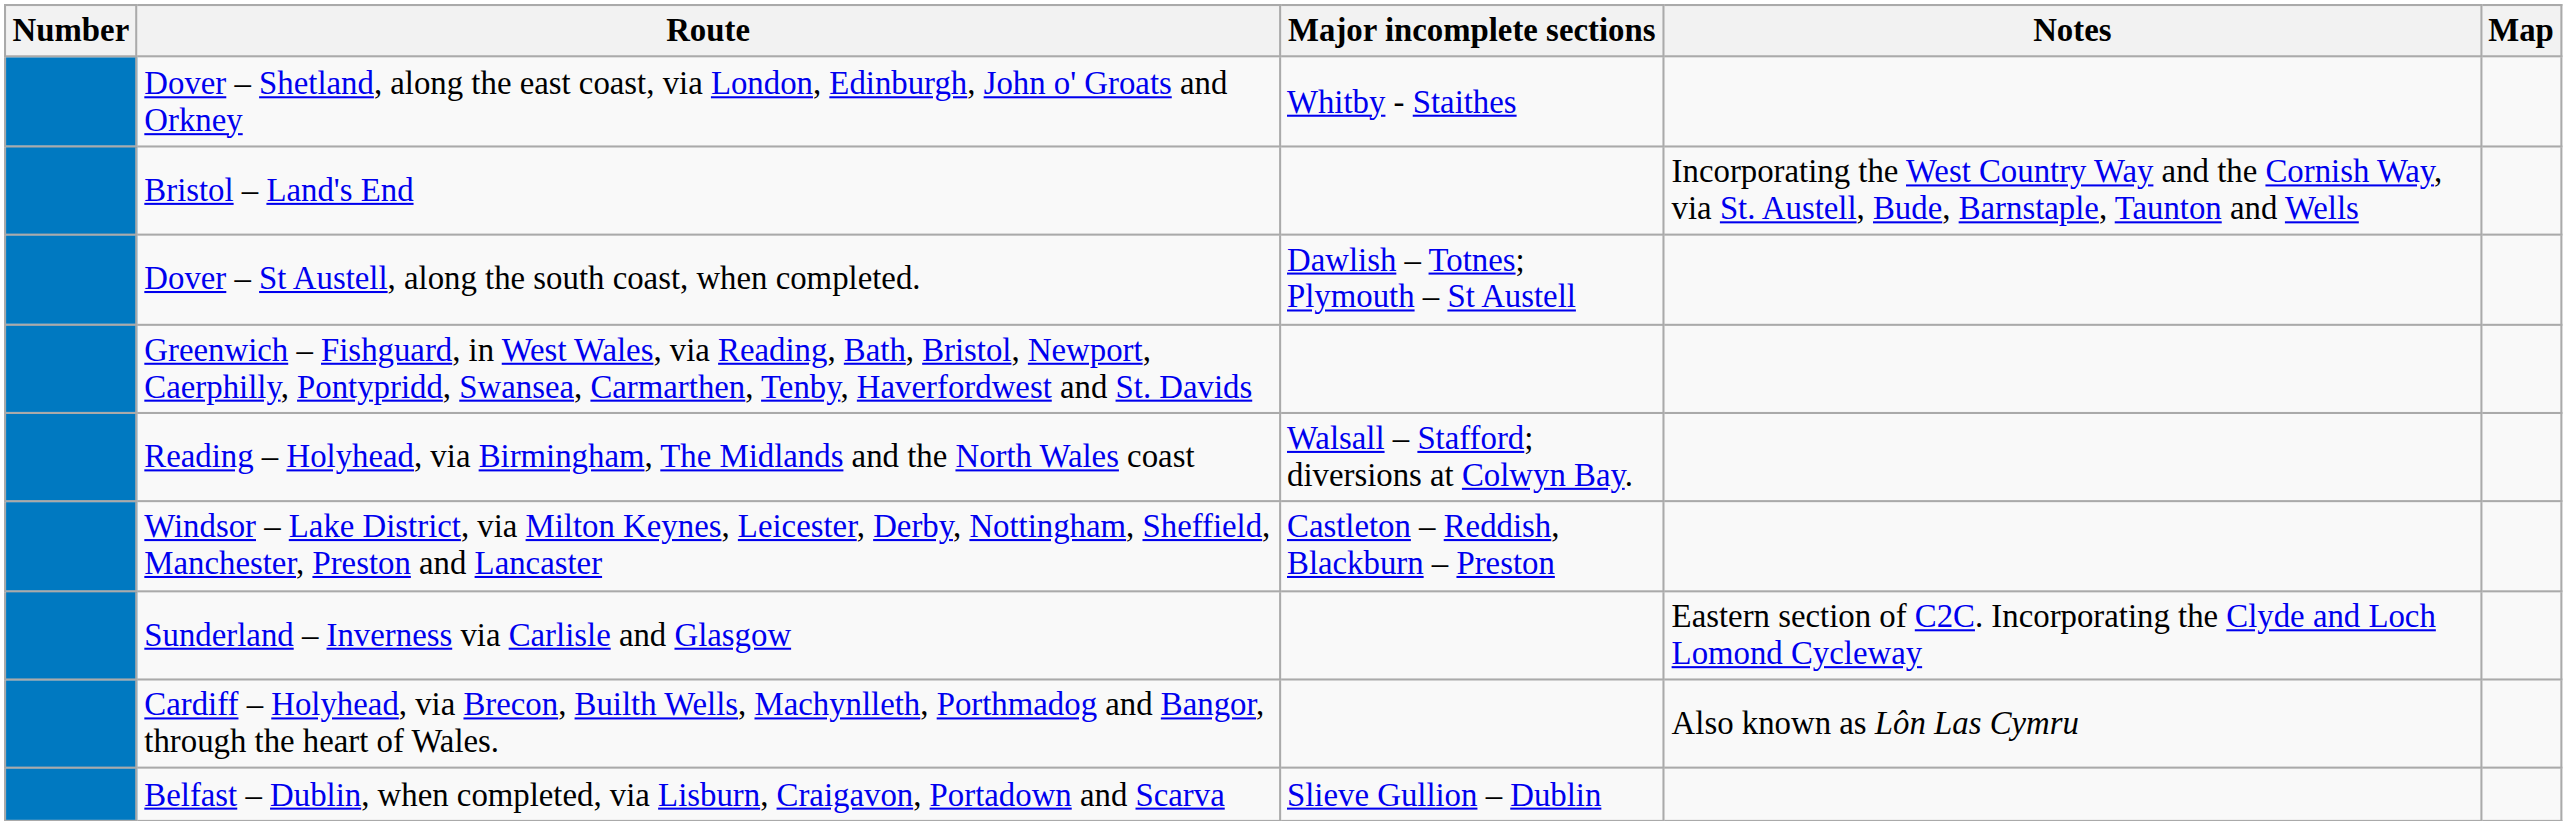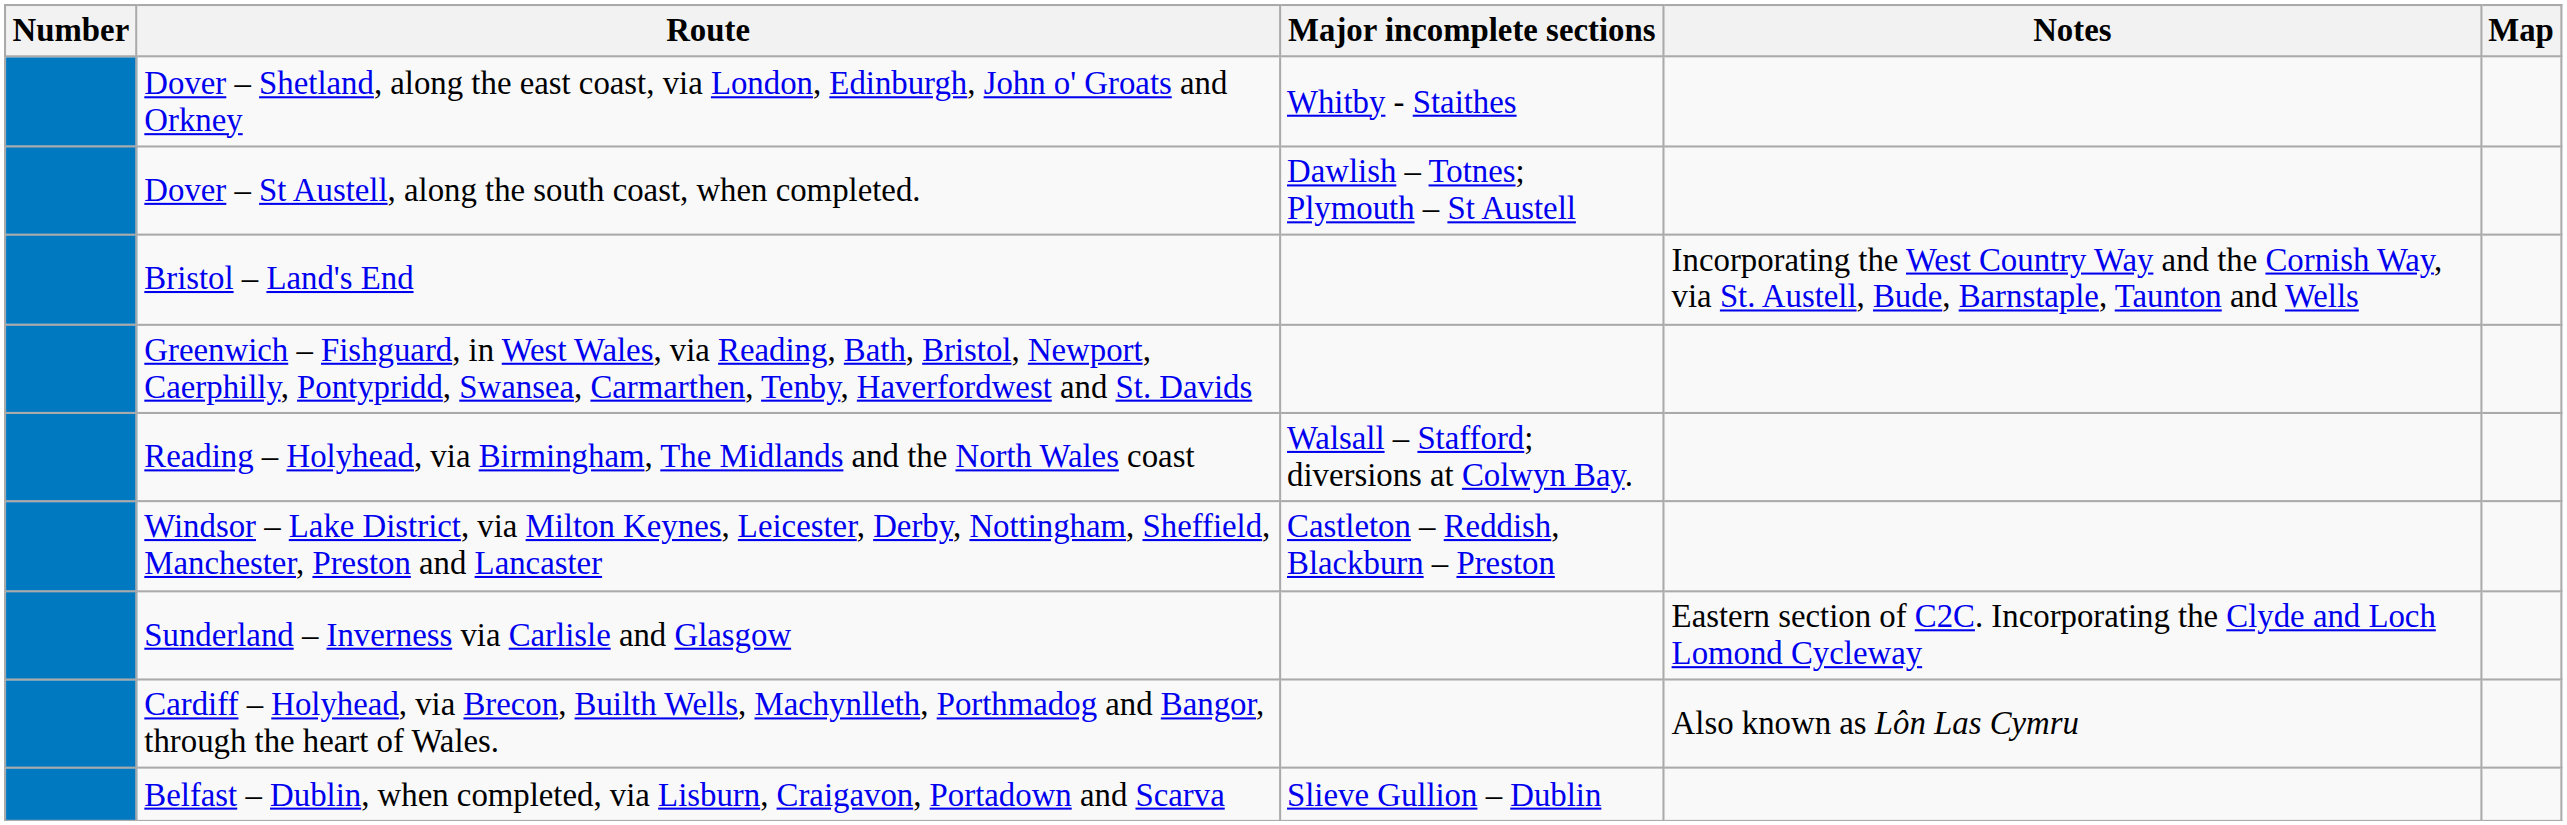rows swapped: Dover – St Austell, along the south coast, when completed. <-> Bristol – Land's End
